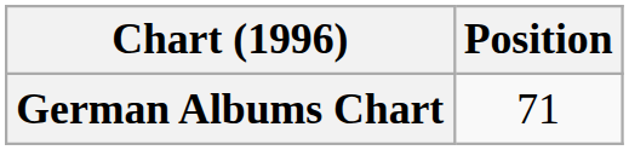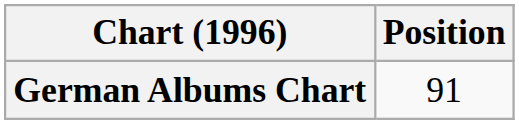German Albums Chart | Position: 71 -> 91
